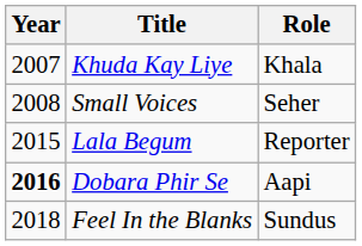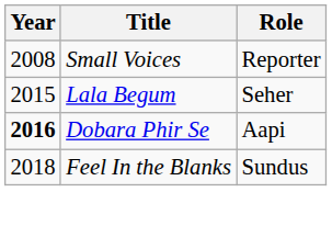- row: 2007 | Khuda Kay Liye | Khala
Small Voices | Role: Seher -> Reporter
Lala Begum | Role: Reporter -> Seher
